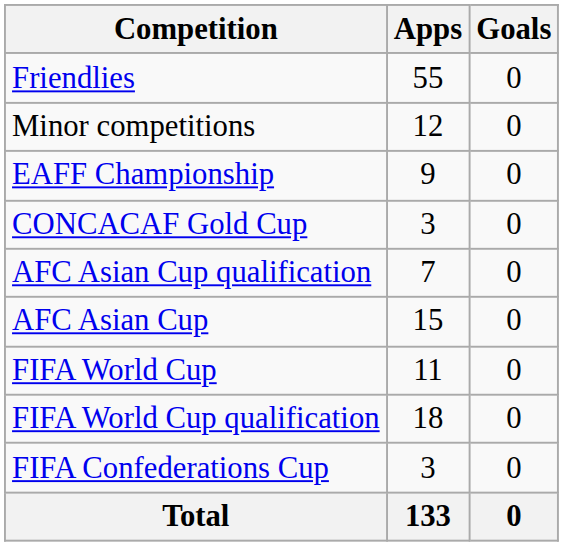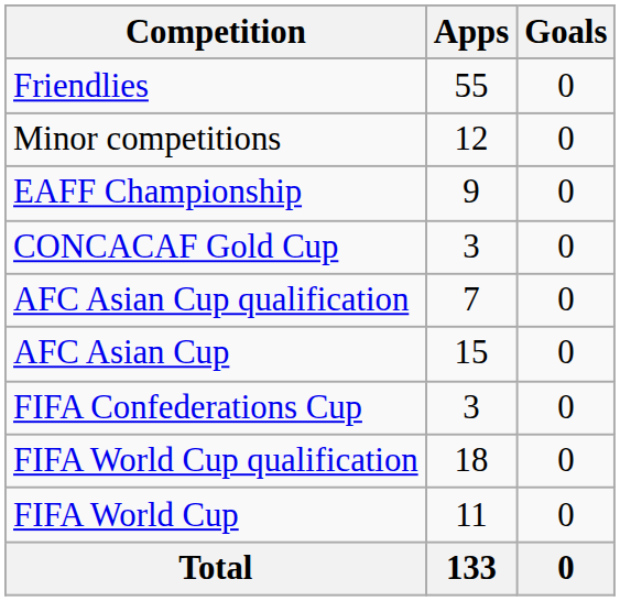rows swapped: FIFA Confederations Cup <-> FIFA World Cup
